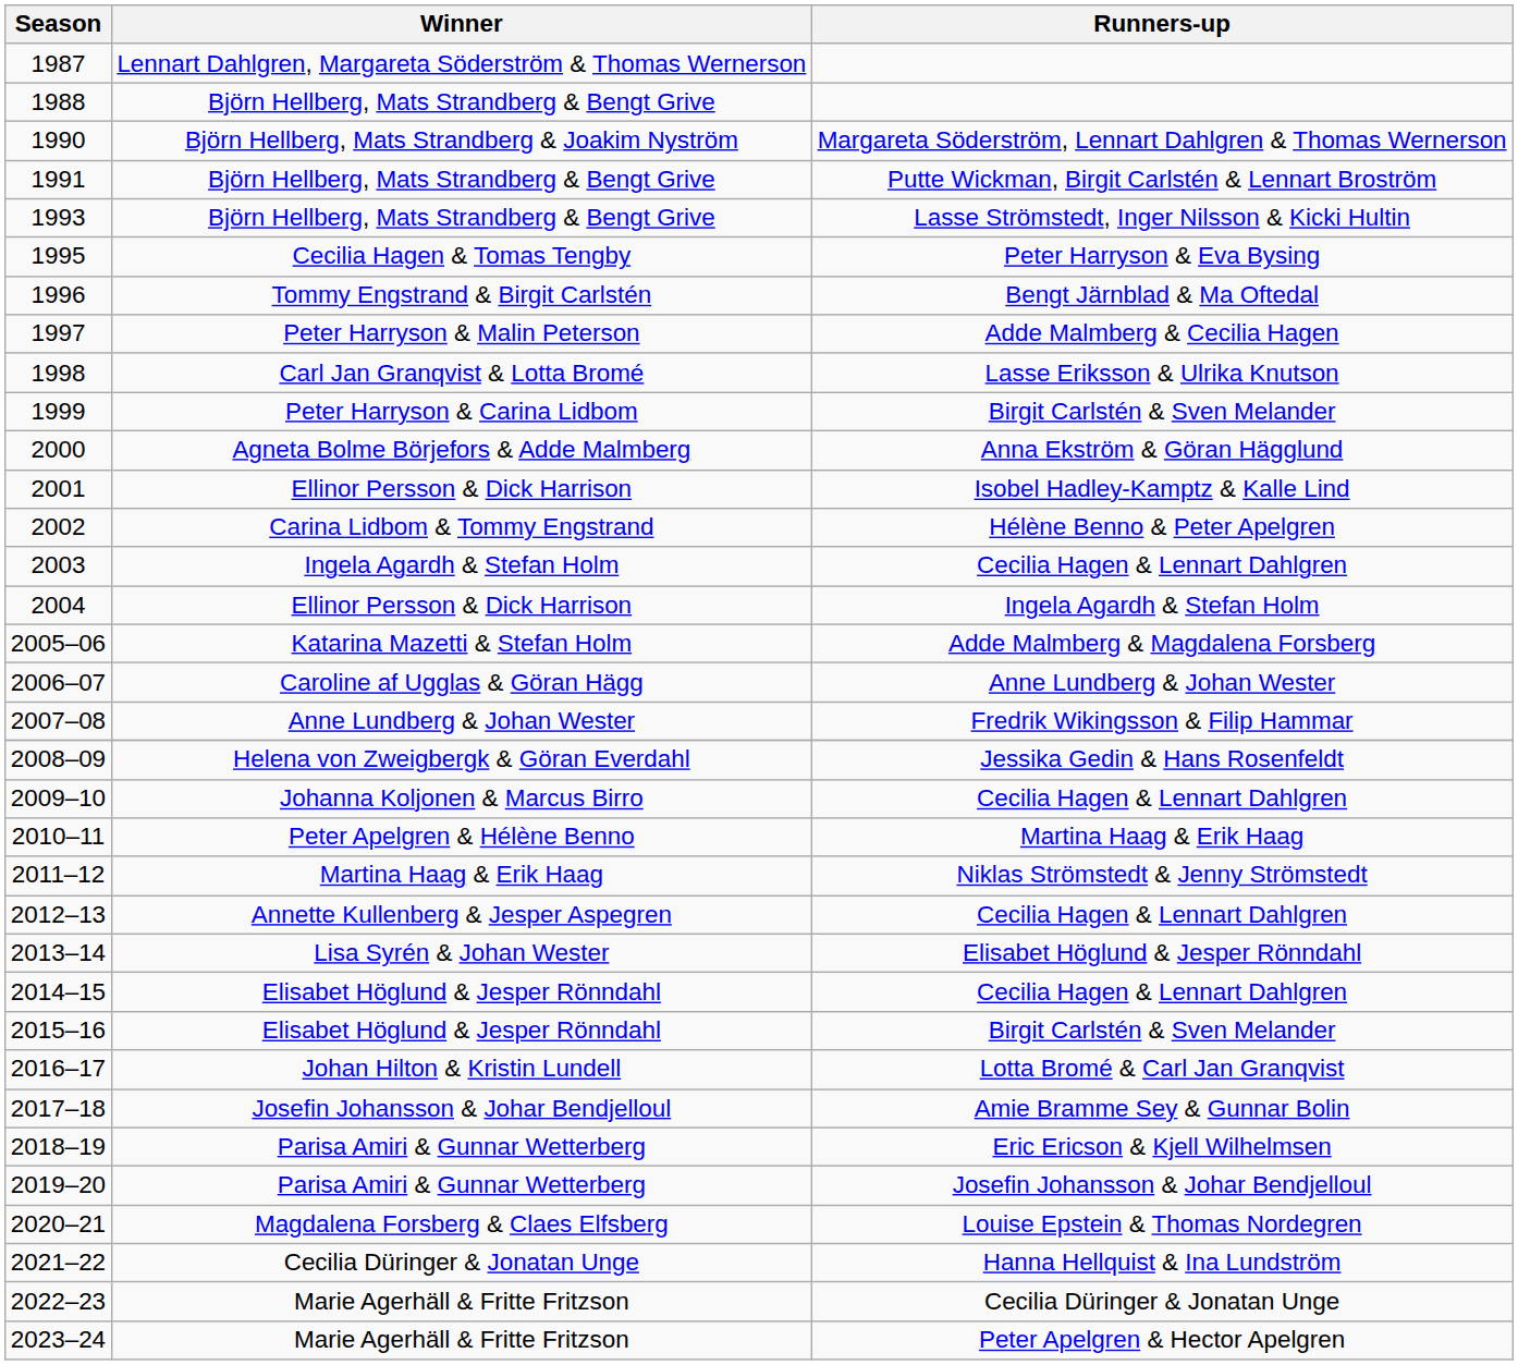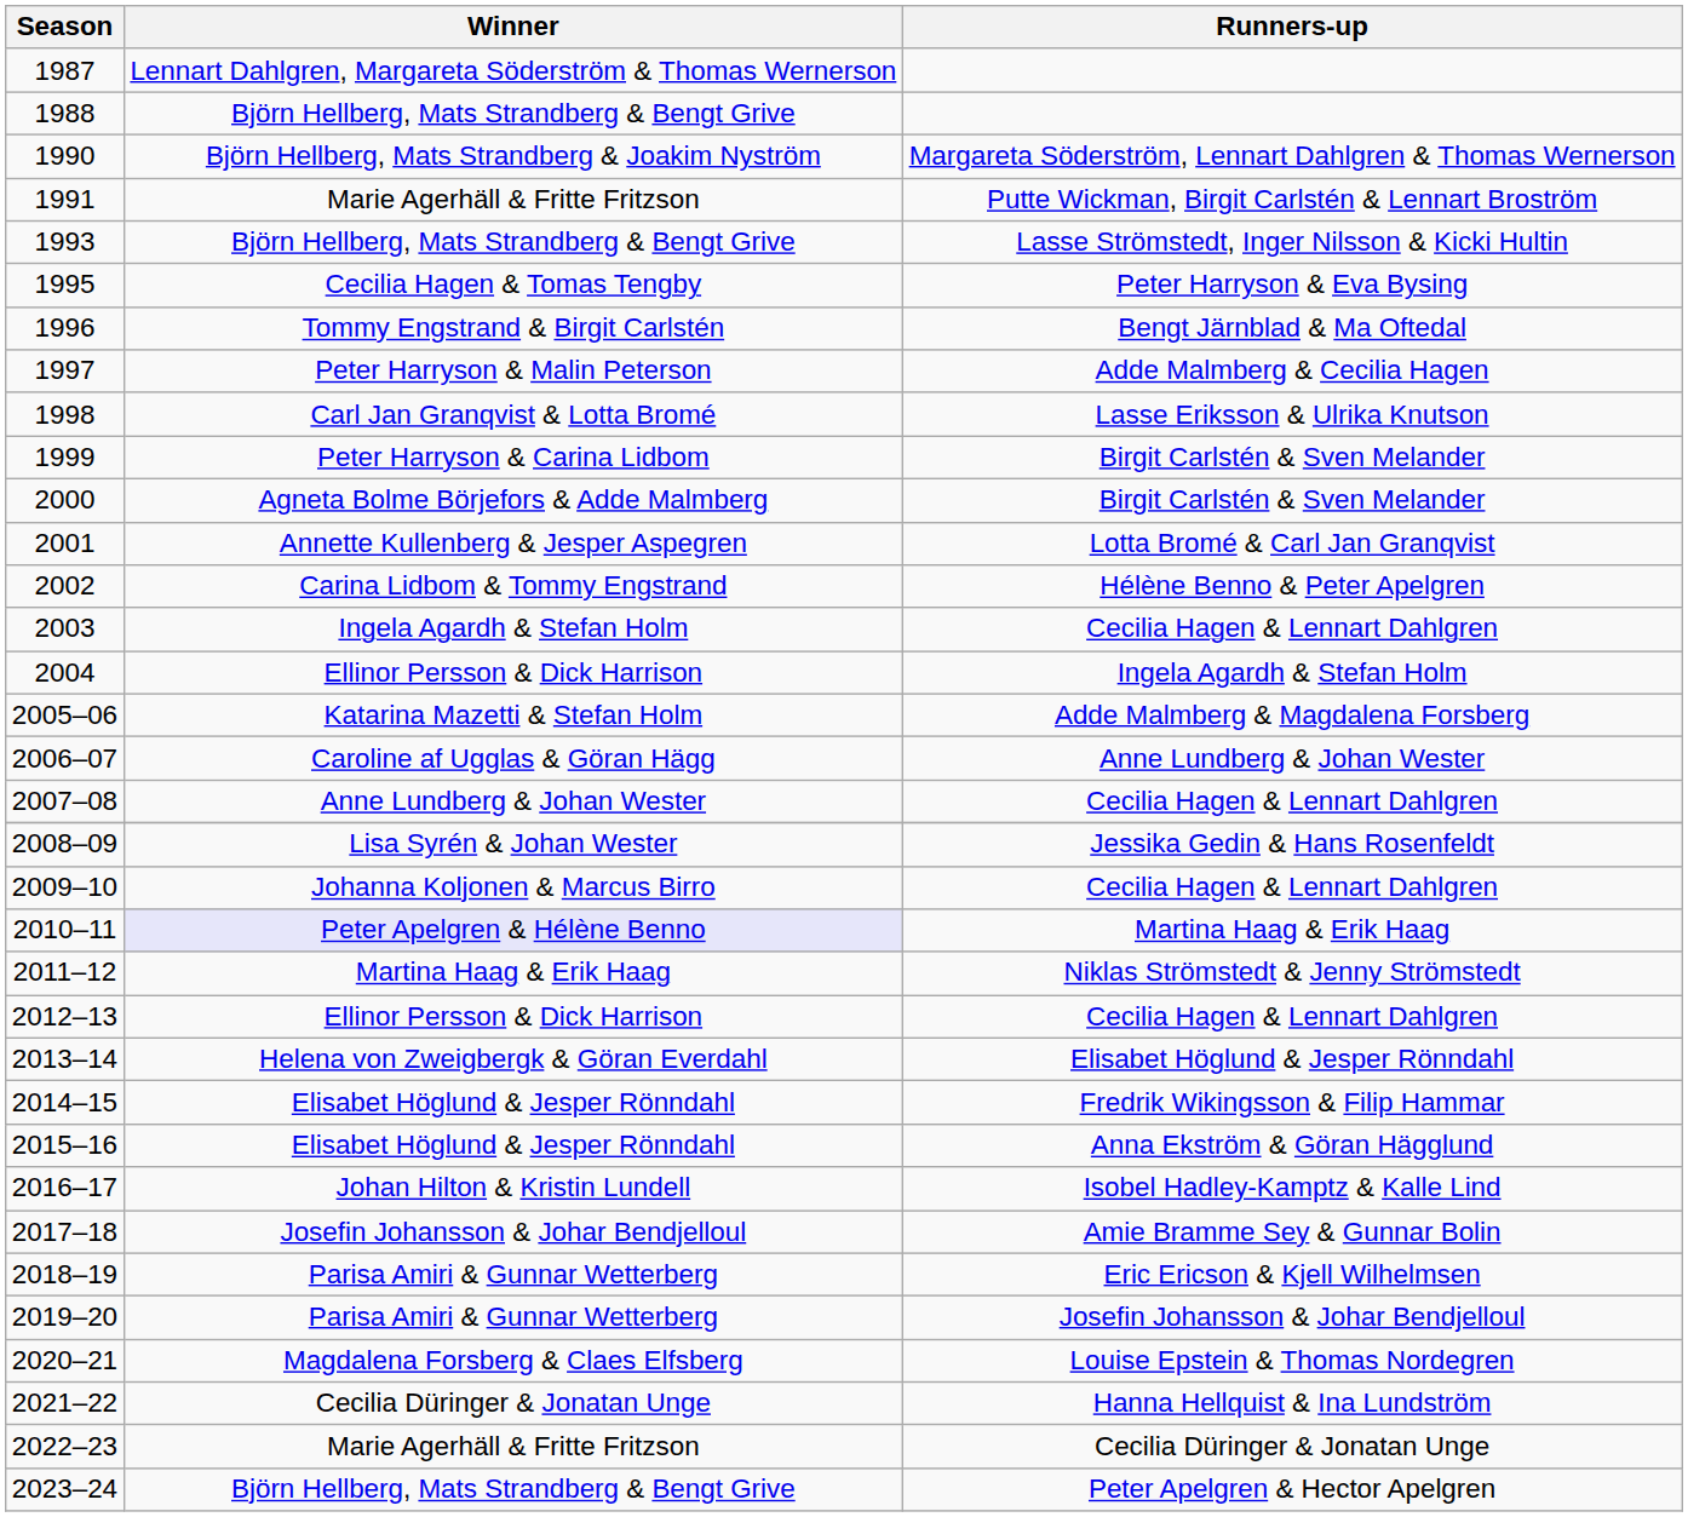1991 | Winner: Björn Hellberg, Mats Strandberg & Bengt Grive -> Marie Agerhäll & Fritte Fritzson
2000 | Runners-up: Anna Ekström & Göran Hägglund -> Birgit Carlstén & Sven Melander
2001 | Winner: Ellinor Persson & Dick Harrison -> Annette Kullenberg & Jesper Aspegren
2001 | Runners-up: Isobel Hadley-Kamptz & Kalle Lind -> Lotta Bromé & Carl Jan Granqvist
2007–08 | Runners-up: Fredrik Wikingsson & Filip Hammar -> Cecilia Hagen & Lennart Dahlgren
2008–09 | Winner: Helena von Zweigbergk & Göran Everdahl -> Lisa Syrén & Johan Wester
2010–11 | Winner: no background -> lavender background
2012–13 | Winner: Annette Kullenberg & Jesper Aspegren -> Ellinor Persson & Dick Harrison
2013–14 | Winner: Lisa Syrén & Johan Wester -> Helena von Zweigbergk & Göran Everdahl
2014–15 | Runners-up: Cecilia Hagen & Lennart Dahlgren -> Fredrik Wikingsson & Filip Hammar
2015–16 | Runners-up: Birgit Carlstén & Sven Melander -> Anna Ekström & Göran Hägglund
2016–17 | Runners-up: Lotta Bromé & Carl Jan Granqvist -> Isobel Hadley-Kamptz & Kalle Lind
2023–24 | Winner: Marie Agerhäll & Fritte Fritzson -> Björn Hellberg, Mats Strandberg & Bengt Grive
